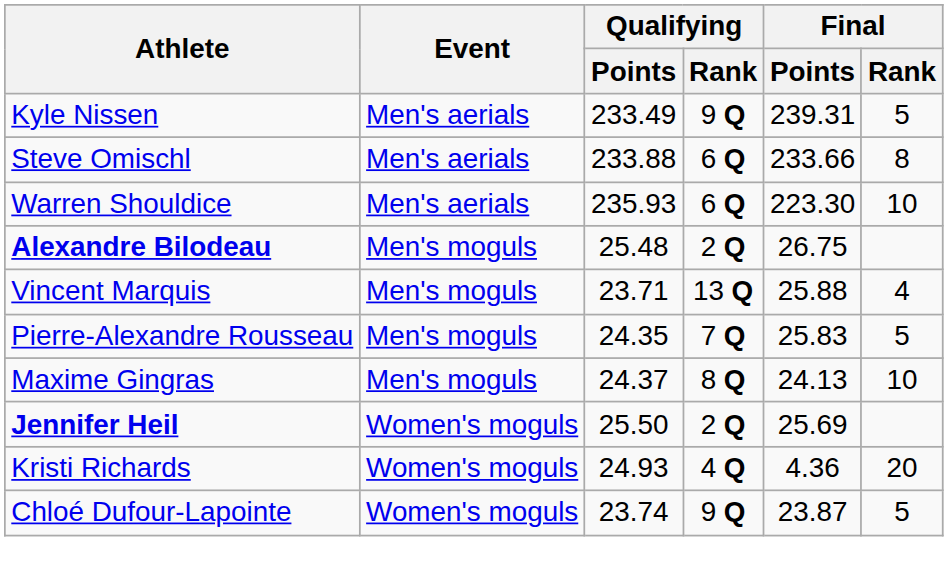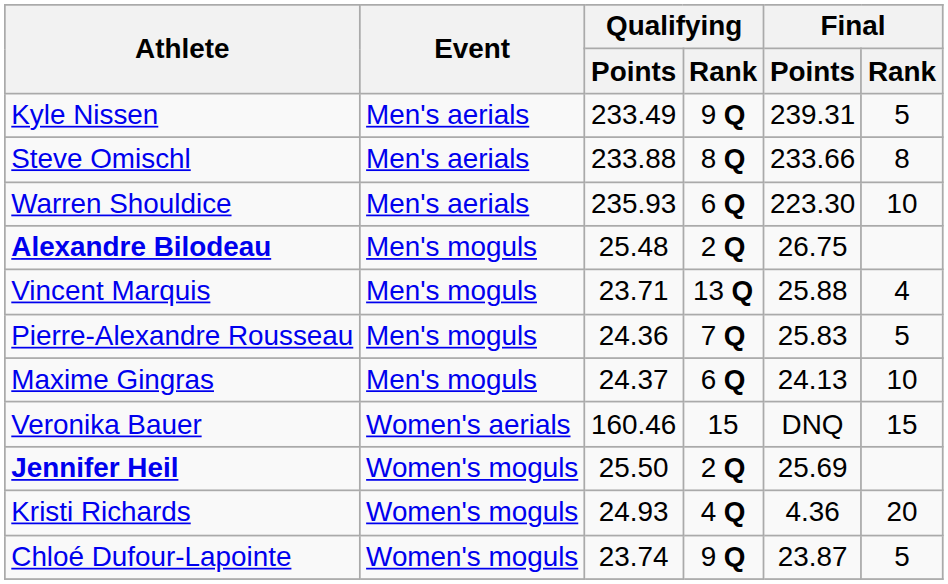Steve Omischl | Qualifying / Rank: 6 Q -> 8 Q
Pierre-Alexandre Rousseau | Qualifying / Points: 24.35 -> 24.36
Maxime Gingras | Qualifying / Rank: 8 Q -> 6 Q
+ row: Veronika Bauer | Women's aerials | 160.46 | 15 | DNQ | 15
